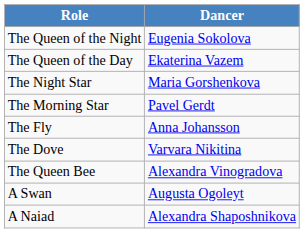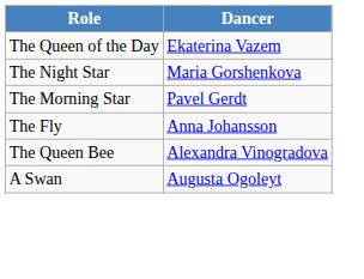- row: The Queen of the Night | Eugenia Sokolova
- row: The Dove | Varvara Nikitina
- row: A Naiad | Alexandra Shaposhnikova
